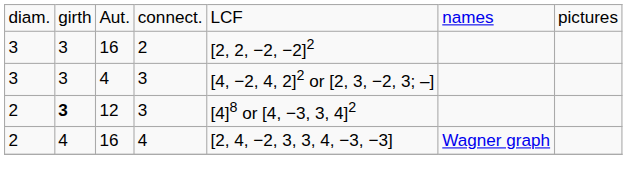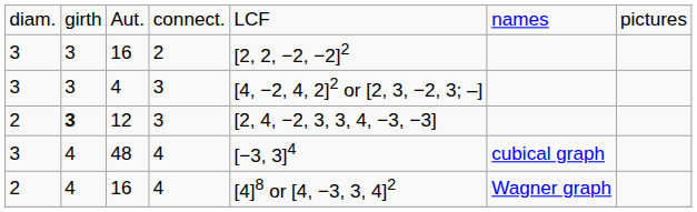12 | column 5: [4]8 or [4, −3, 3, 4]2 -> [2, 4, −2, 3, 3, 4, −3, −3]
+ row: 3 | 4 | 48 | 4 | [−3, 3]4 | cubical graph
16 / 4 | column 5: [2, 4, −2, 3, 3, 4, −3, −3] -> [4]8 or [4, −3, 3, 4]2
